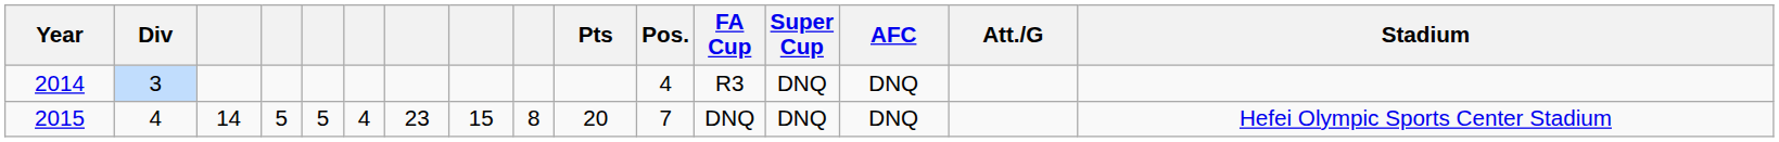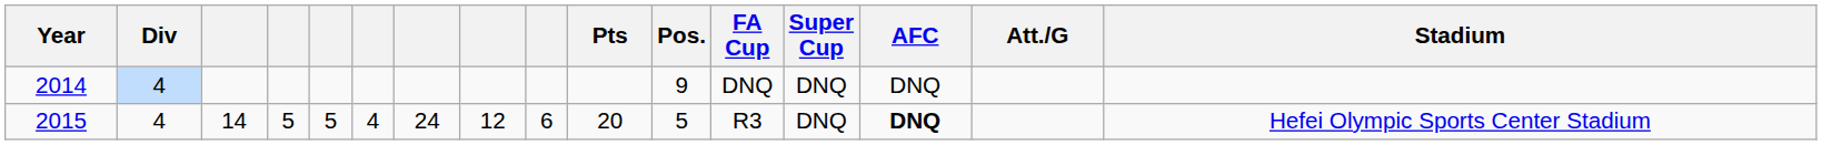2014 | Div: 3 -> 4
2014 | Pos.: 4 -> 9
2014 | FA Cup: R3 -> DNQ
2015 | column 7: 23 -> 24
2015 | column 8: 15 -> 12
2015 | column 9: 8 -> 6
2015 | Pos.: 7 -> 5
2015 | FA Cup: DNQ -> R3
2015 | AFC: normal -> bold
